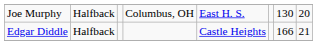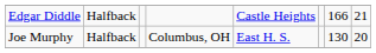rows swapped: Edgar Diddle <-> Joe Murphy
